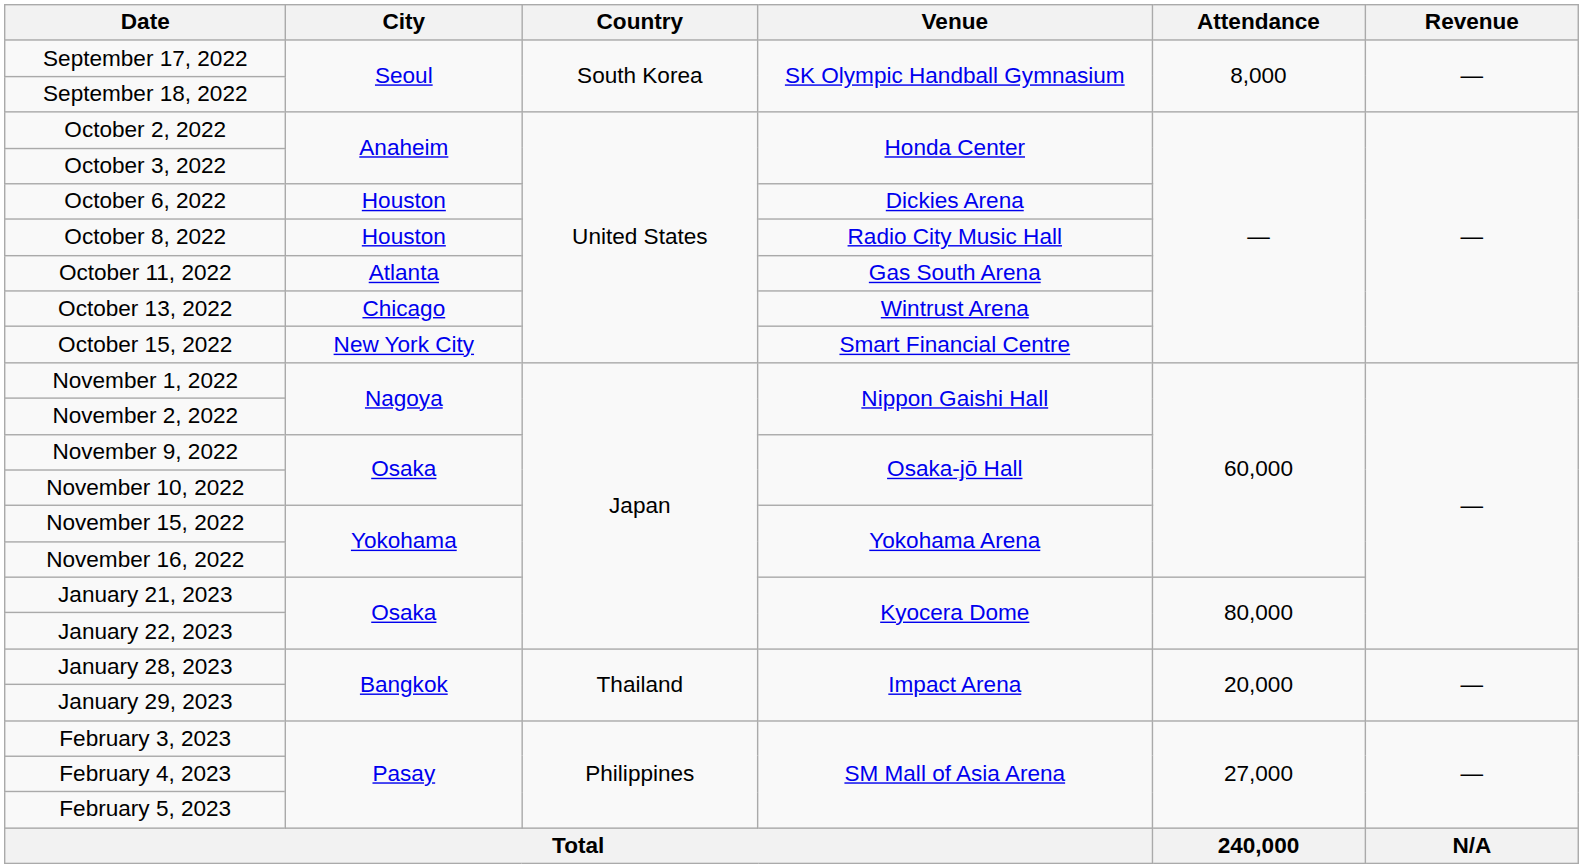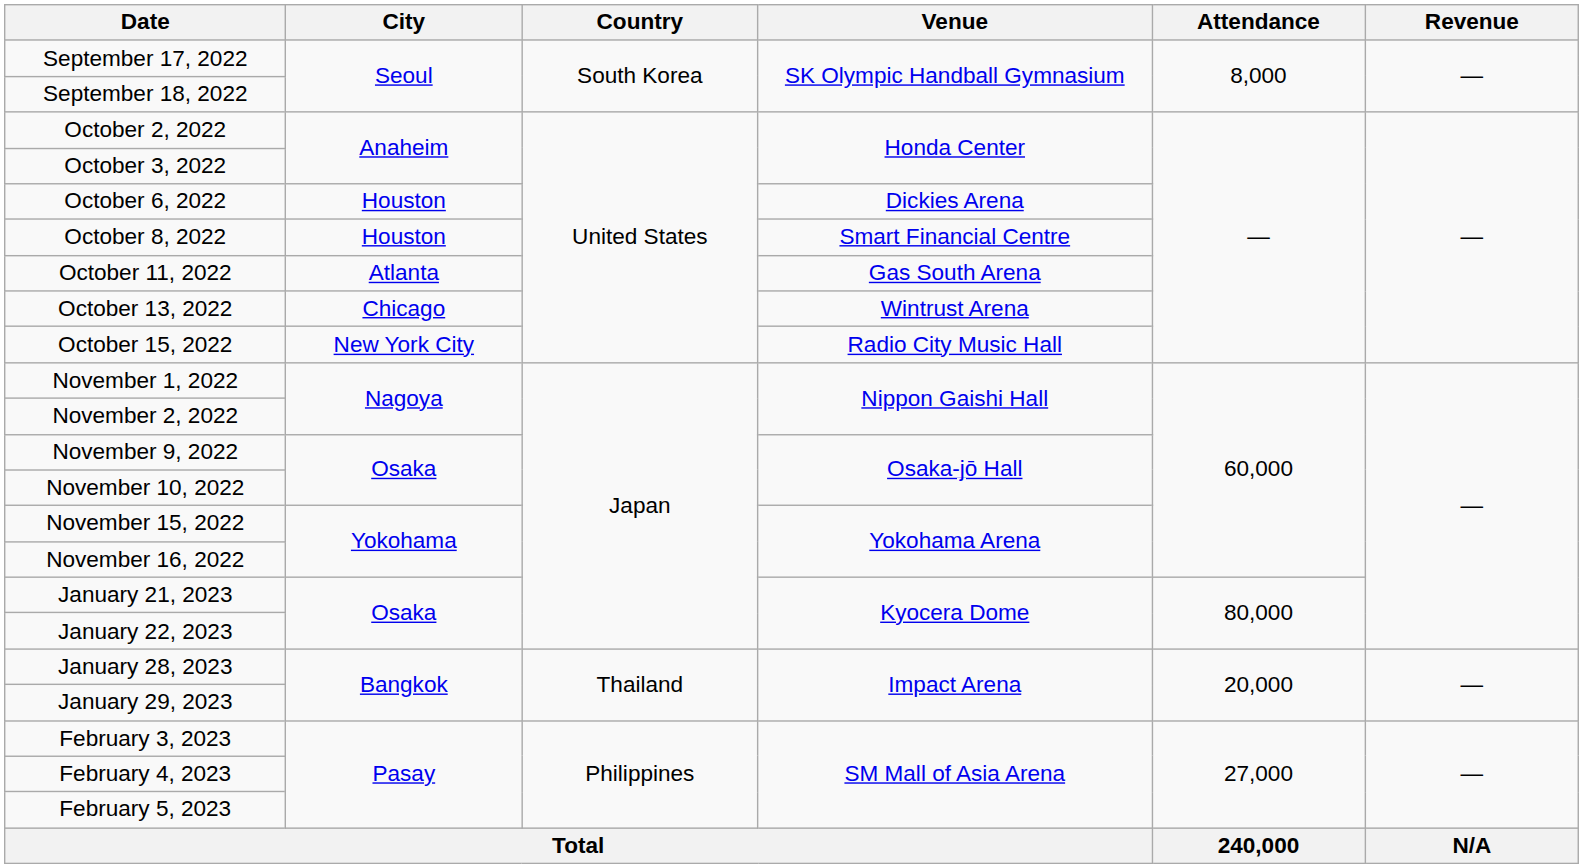October 8, 2022 | Venue: Radio City Music Hall -> Smart Financial Centre
October 15, 2022 | Venue: Smart Financial Centre -> Radio City Music Hall
